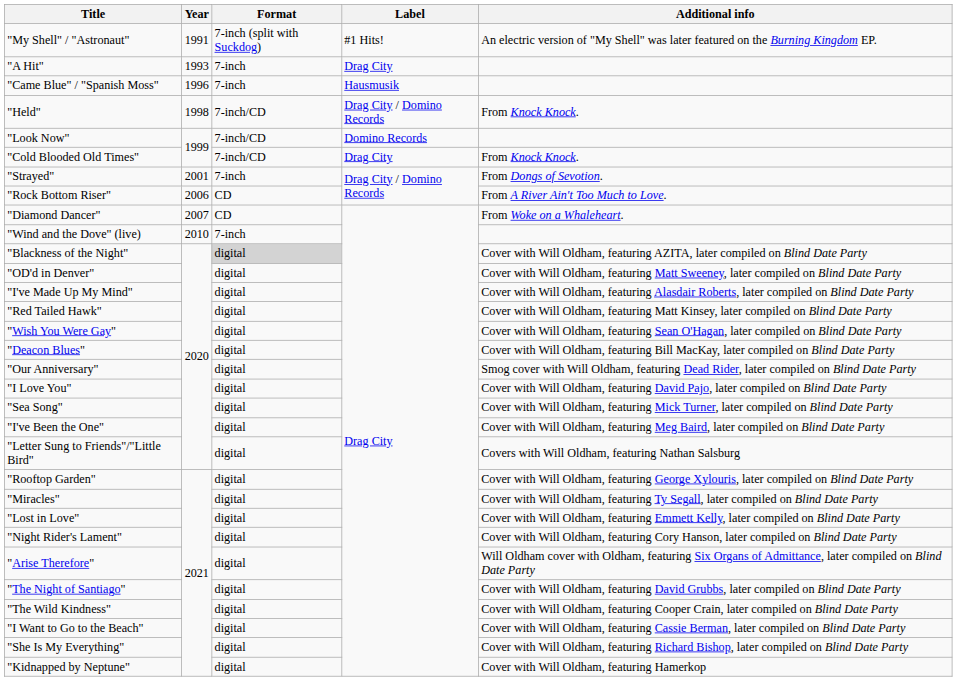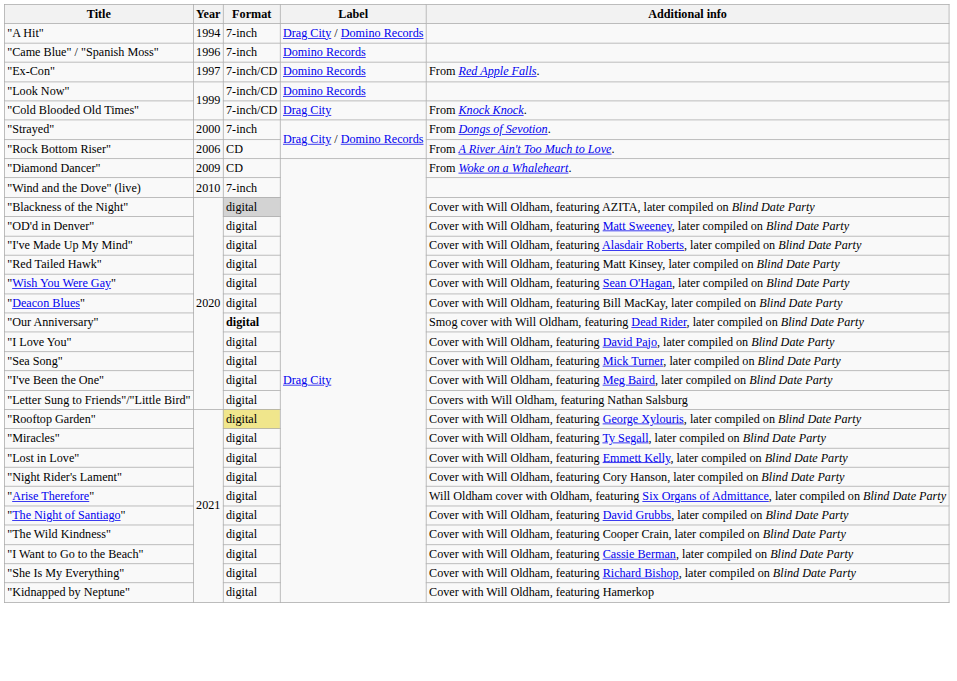- row: "My Shell" / "Astronaut" | 1991 | 7-inch (split with Suckdog) | #1 Hits! | An electric version of "My Shell" was later featured on the Burning Kingdom EP.
"A Hit" | Year: 1993 -> 1994
"A Hit" | Label: Drag City -> Drag City / Domino Records
"Came Blue" / "Spanish Moss" | Label: Hausmusik -> Domino Records
+ row: "Ex-Con" | 1997 | 7-inch/CD | Domino Records | From Red Apple Falls.
- row: "Held" | 1998 | 7-inch/CD | Drag City / Domino Records | From Knock Knock.
"Strayed" | Year: 2001 -> 2000
"Diamond Dancer" | Year: 2007 -> 2009
"Our Anniversary" | Format: normal -> bold
"Rooftop Garden" | Format: no background -> khaki background
